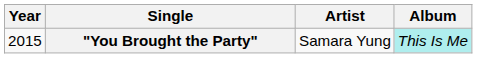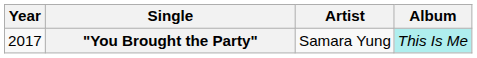"You Brought the Party" | Year: 2015 -> 2017
